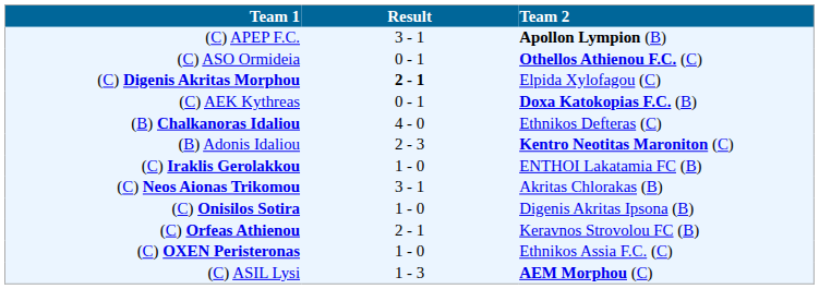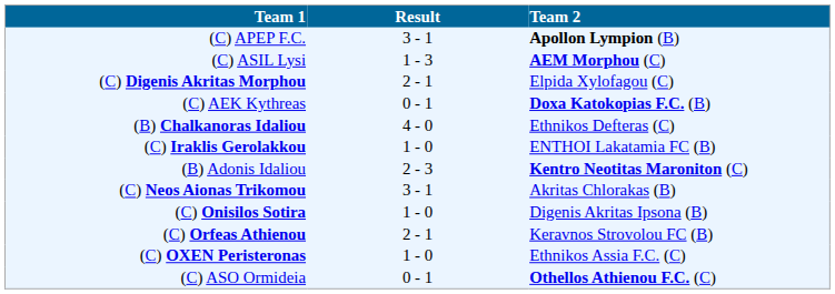rows swapped: (C) ASO Ormideia <-> (C) ASIL Lysi
(C) Digenis Akritas Morphou | Result: bold -> normal
rows swapped: (C) Iraklis Gerolakkou <-> (B) Adonis Idaliou
